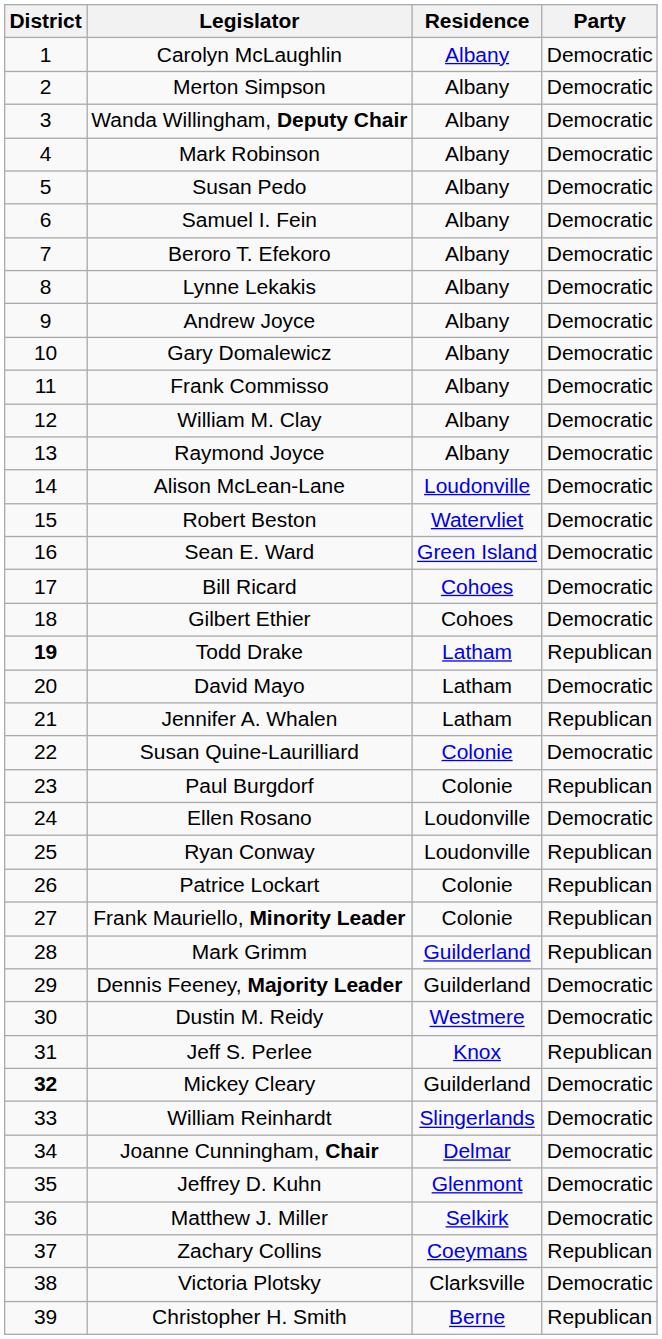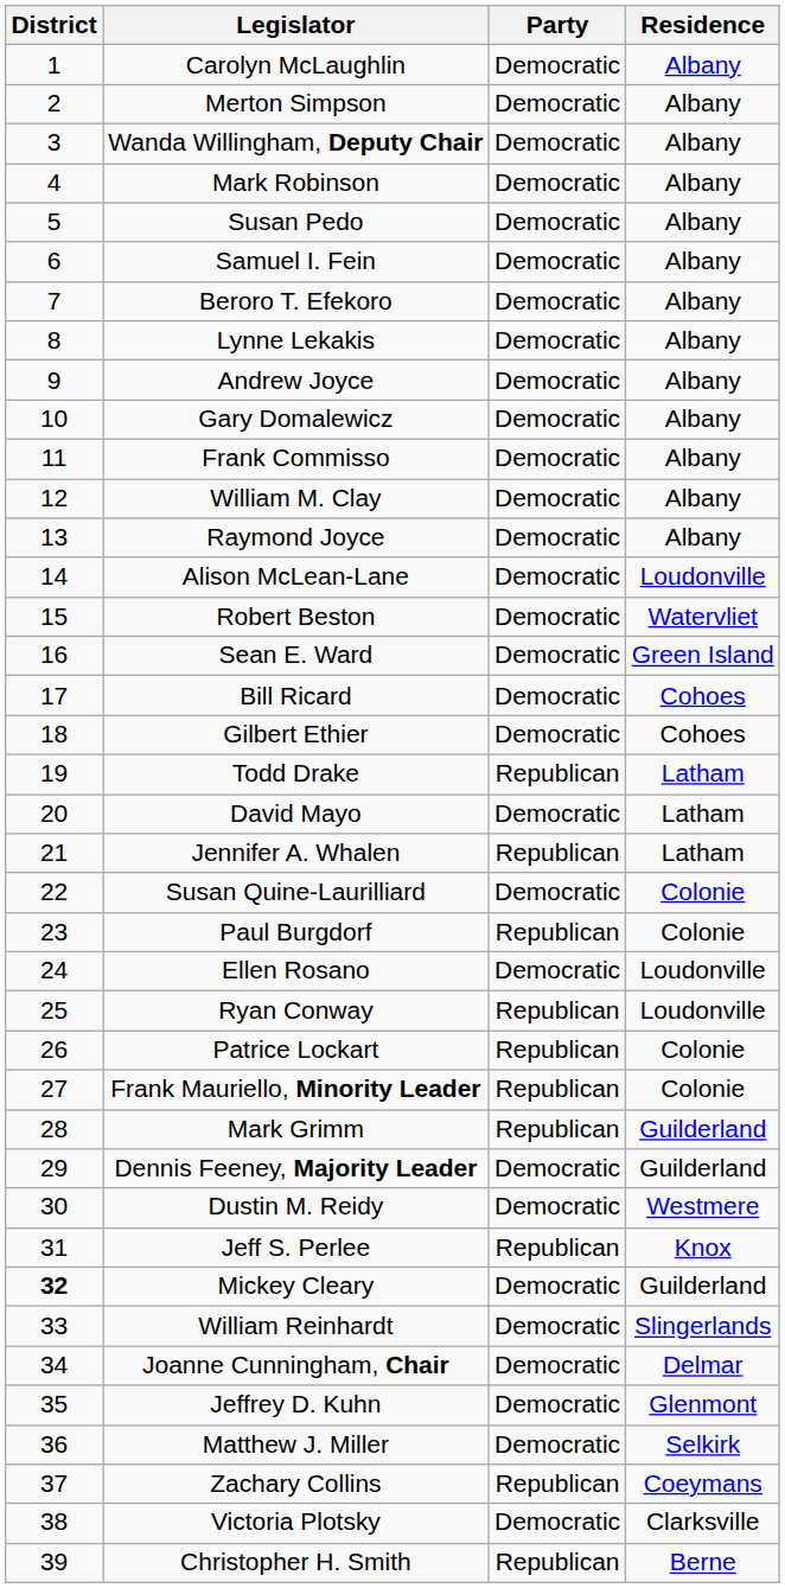columns swapped: Party <-> Residence
Todd Drake | District: bold -> normal
